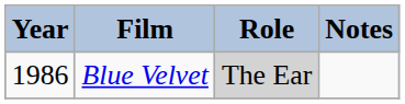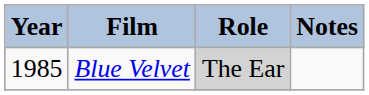Blue Velvet | Year: 1986 -> 1985
